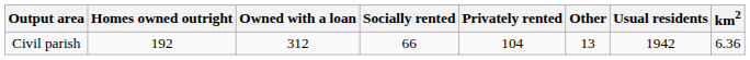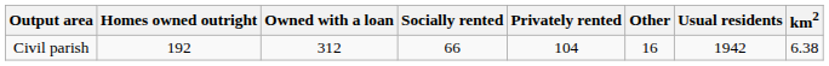Civil parish | Other: 13 -> 16
Civil parish | km2: 6.36 -> 6.38
